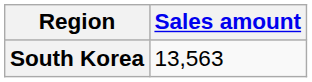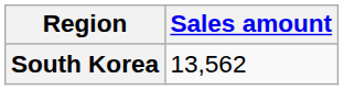South Korea | Sales amount: 13,563 -> 13,562
